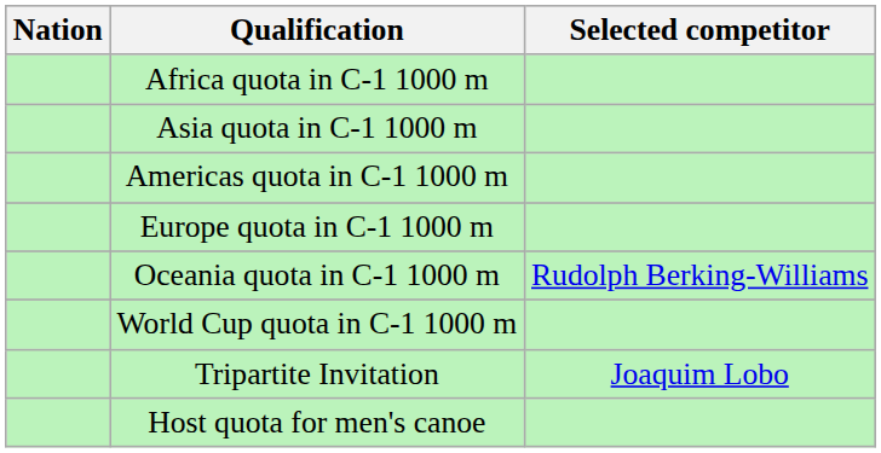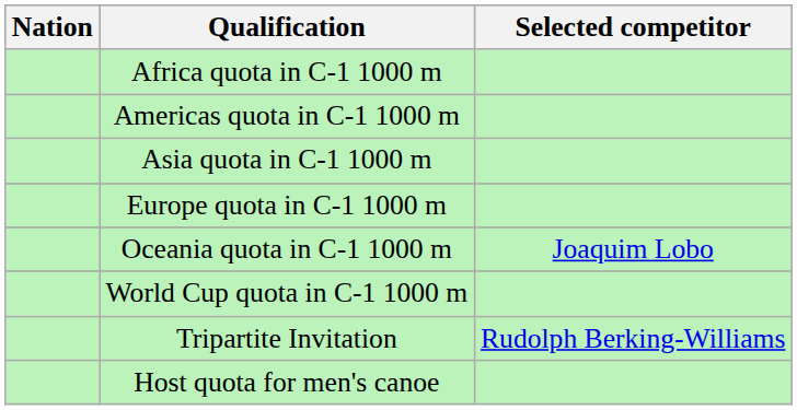rows swapped: Americas quota in C-1 1000 m <-> Asia quota in C-1 1000 m
Oceania quota in C-1 1000 m | Selected competitor: Rudolph Berking-Williams -> Joaquim Lobo
Tripartite Invitation | Selected competitor: Joaquim Lobo -> Rudolph Berking-Williams
